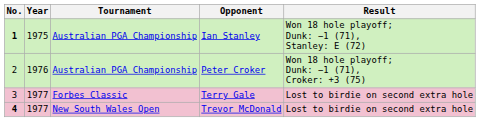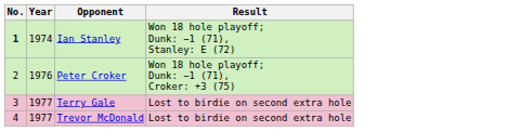- column: Tournament | Australian PGA Championship | Australian PGA Championship | Forbes Classic | New South Wales Open
Ian Stanley | Year: 1975 -> 1974
Trevor McDonald | No.: bold -> normal
